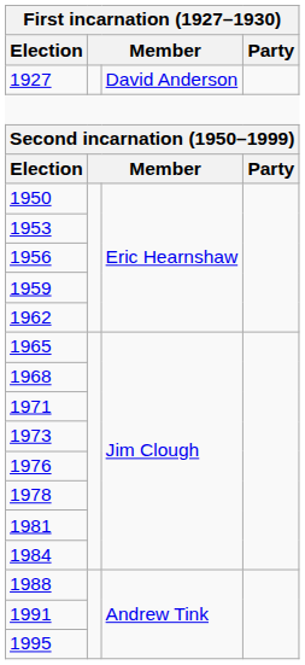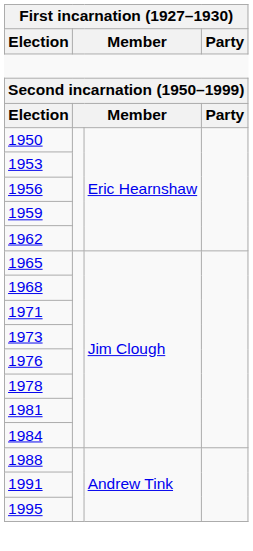- row: 1927 | David Anderson
